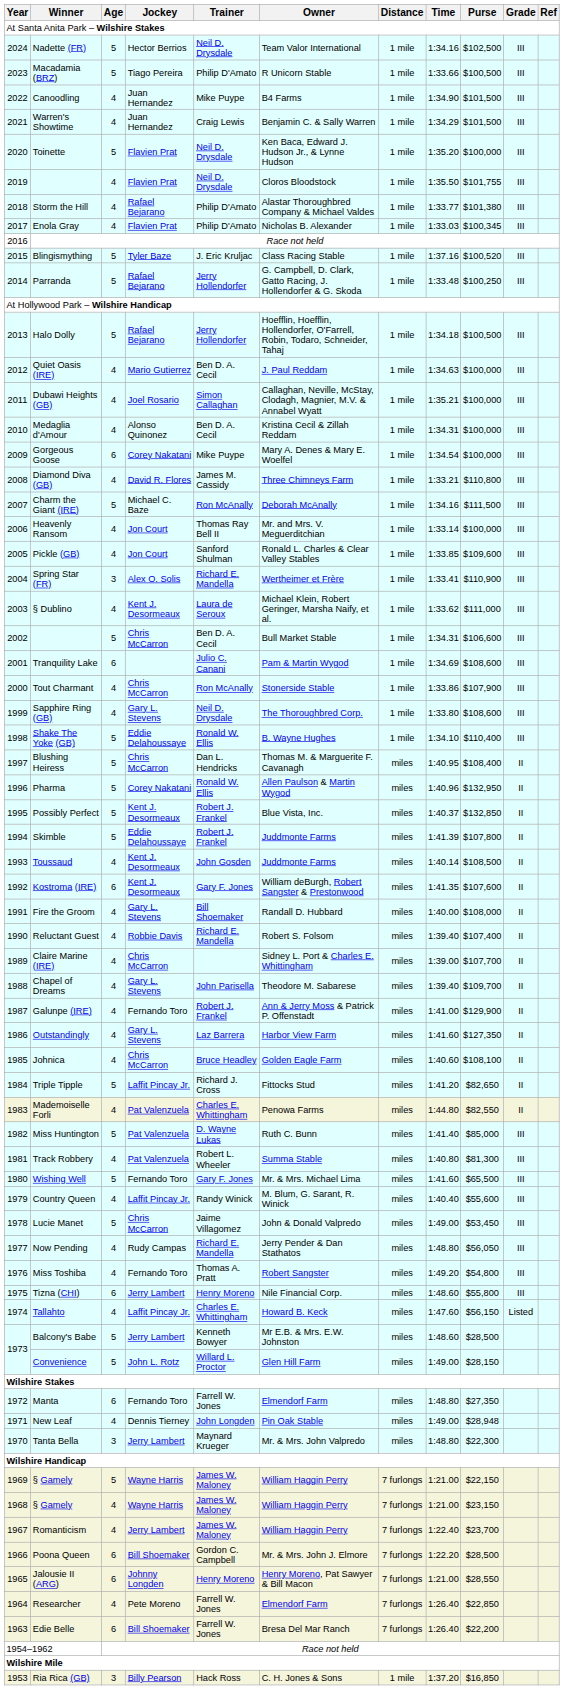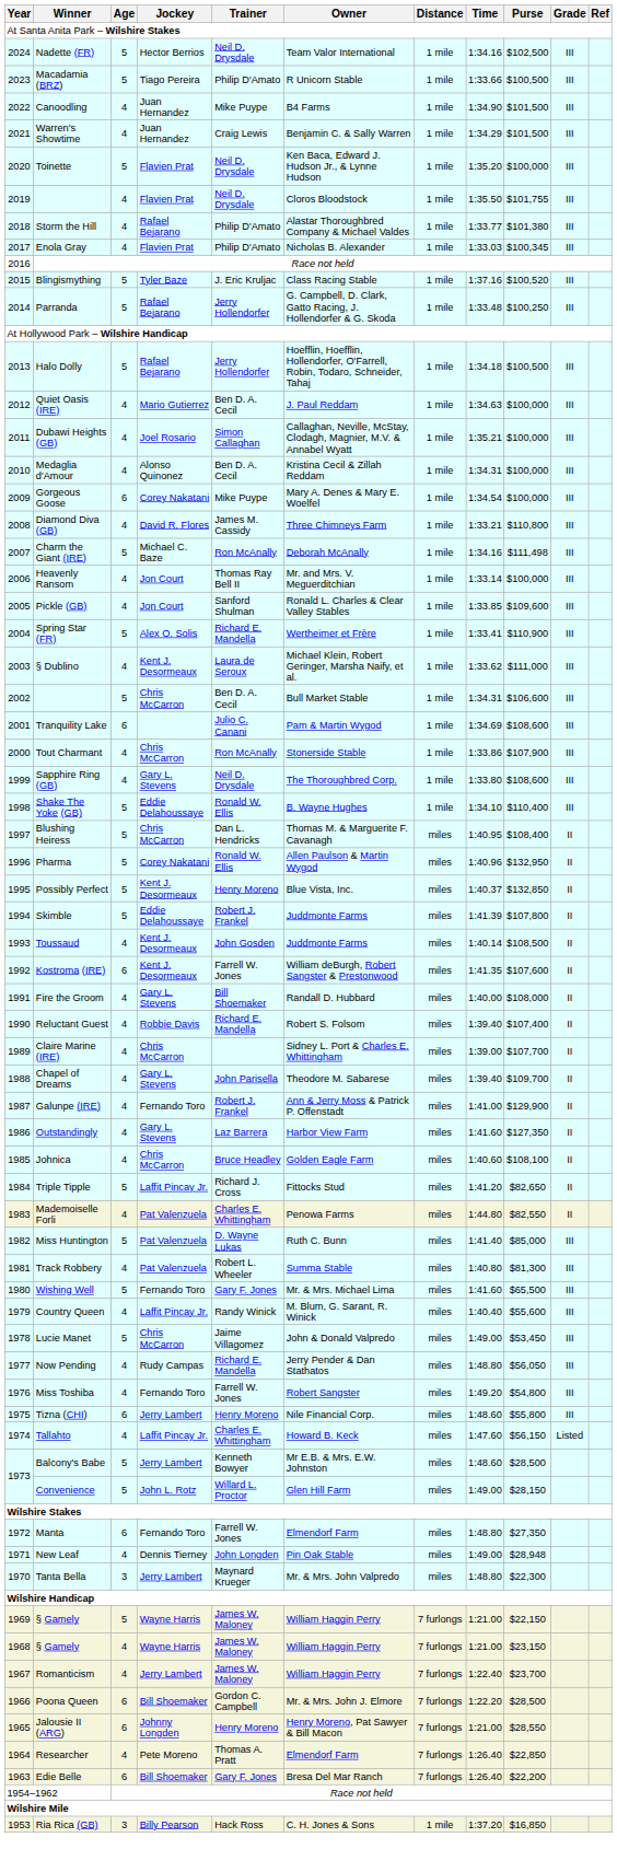Charm the Giant (IRE) | Purse: $111,500 -> $111,498
Spring Star (FR) | Age: 3 -> 5
Possibly Perfect | Trainer: Robert J. Frankel -> Henry Moreno
Kostroma (IRE) | Trainer: Gary F. Jones -> Farrell W. Jones
Miss Toshiba | Trainer: Thomas A. Pratt -> Farrell W. Jones
Researcher | Trainer: Farrell W. Jones -> Thomas A. Pratt
Edie Belle | Trainer: Farrell W. Jones -> Gary F. Jones
